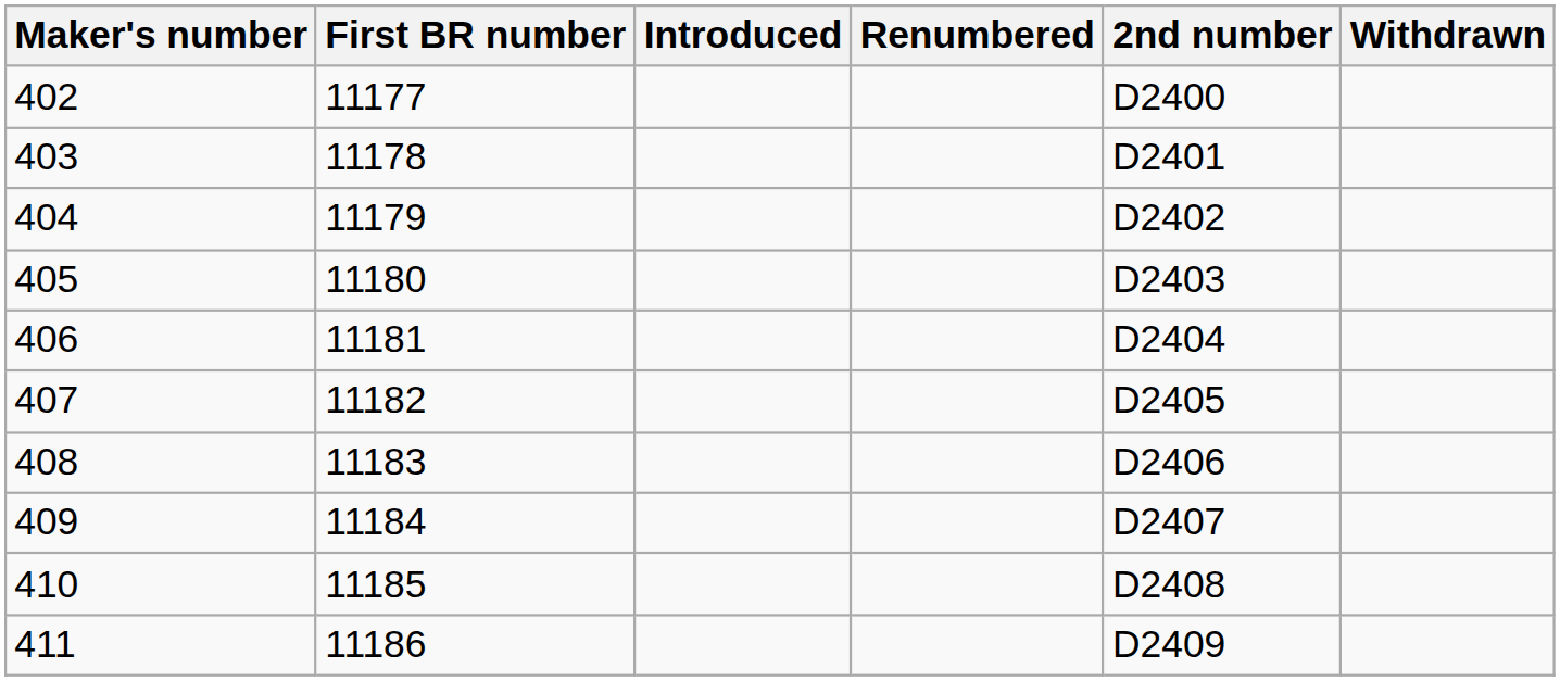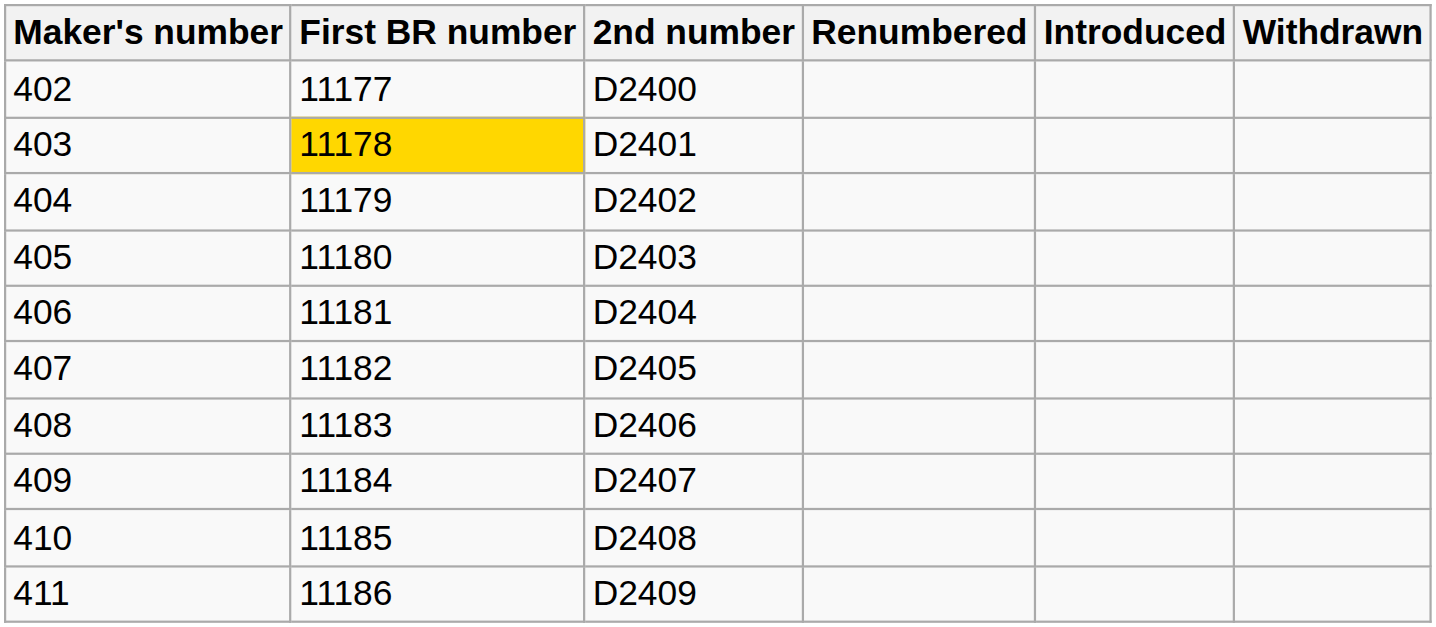columns swapped: Introduced <-> 2nd number
403 | First BR number: no background -> gold background
